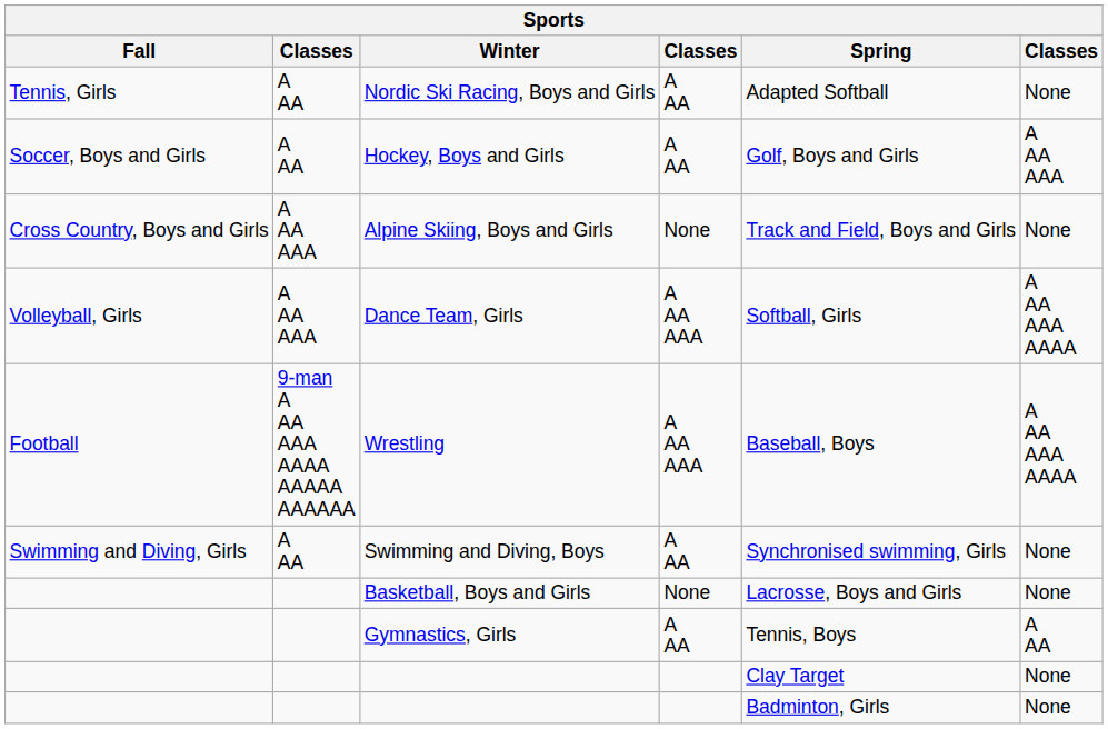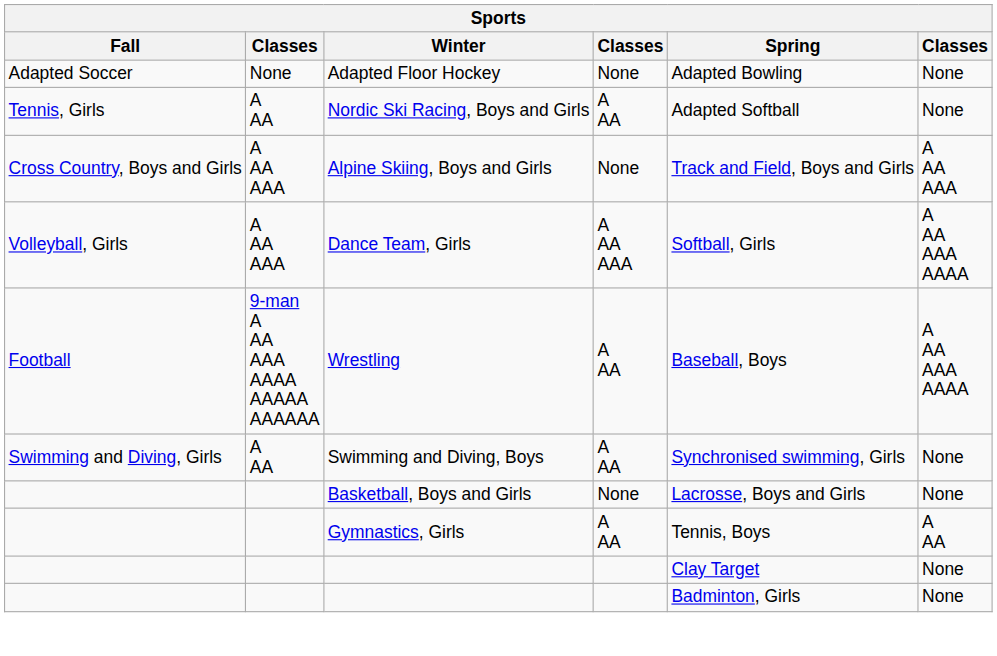+ row: Adapted Soccer | None | Adapted Floor Hockey | None | Adapted Bowling | None
- row: Soccer, Boys and Girls | A AA | Hockey, Boys and Girls | A AA | Golf, Boys and Girls | A AA AAA
Alpine Skiing, Boys and Girls | column 6: None -> A AA AAA
Wrestling | column 4: A AA AAA -> A AA
